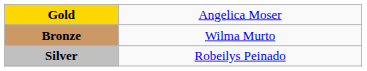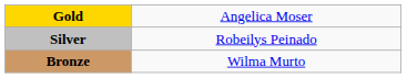rows swapped: Silver <-> Bronze
